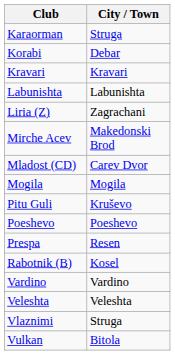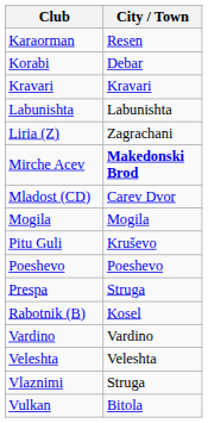Karaorman | City / Town: Struga -> Resen
Mirche Acev | City / Town: normal -> bold
Prespa | City / Town: Resen -> Struga
